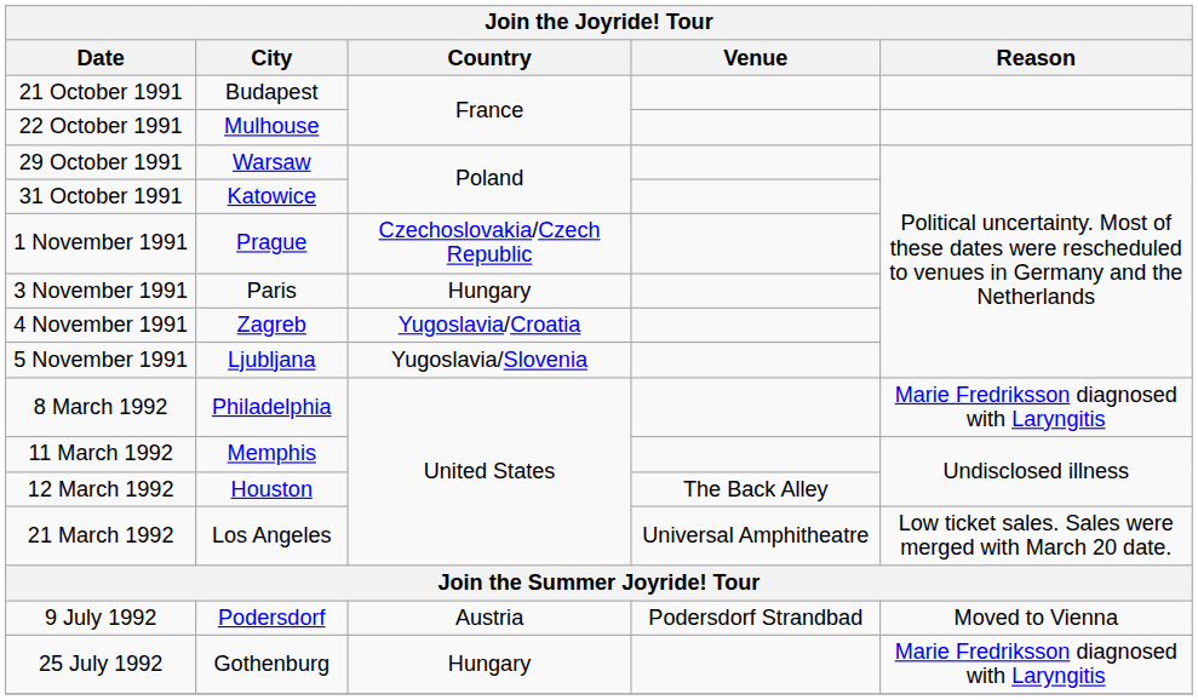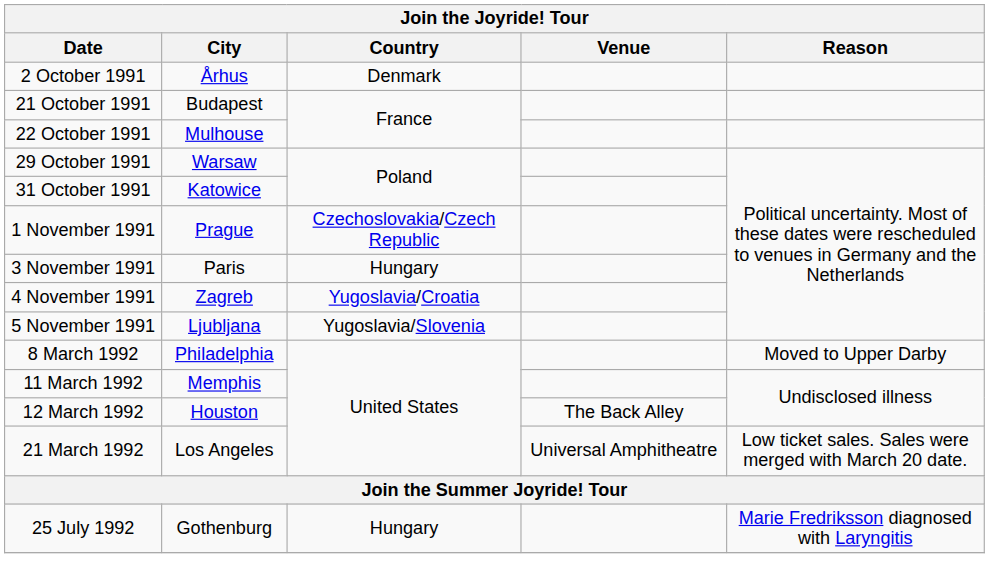+ row: 2 October 1991 | Århus | Denmark
8 March 1992 | Reason: Marie Fredriksson diagnosed with Laryngitis -> Moved to Upper Darby
- row: 9 July 1992 | Podersdorf | Austria | Podersdorf Strandbad | Moved to Vienna
